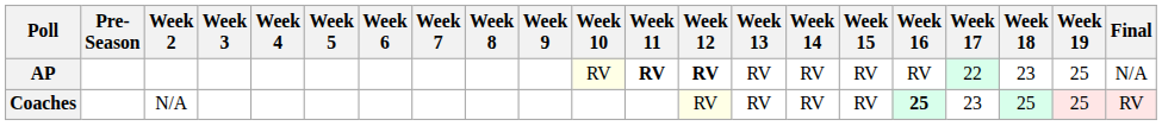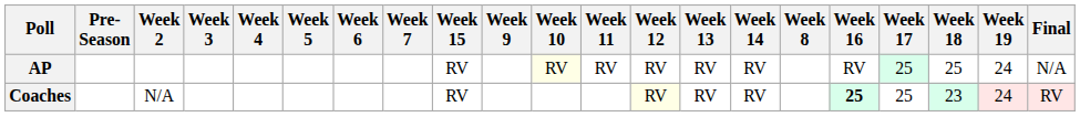columns swapped: Week 8 <-> Week 15
AP | Week 11: bold -> normal
AP | Week 12: bold -> normal
AP | Week 17: 22 -> 25
AP | Week 18: 23 -> 25
AP | Week 19: 25 -> 24
Coaches | Week 17: 23 -> 25
Coaches | Week 18: 25 -> 23
Coaches | Week 19: 25 -> 24
